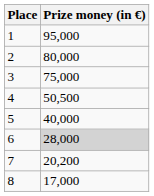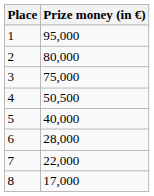6 | Prize money (in €): lightgrey background -> no background
7 | Prize money (in €): 20,200 -> 22,000
